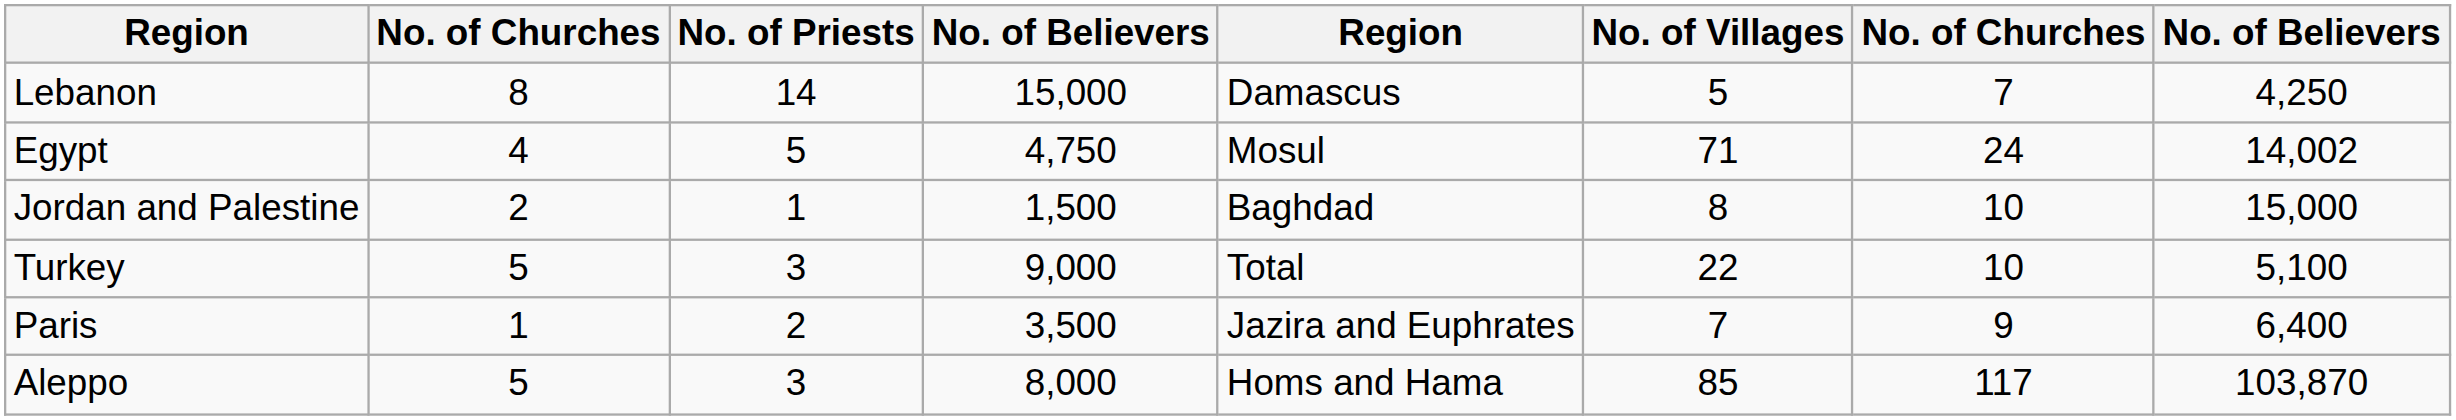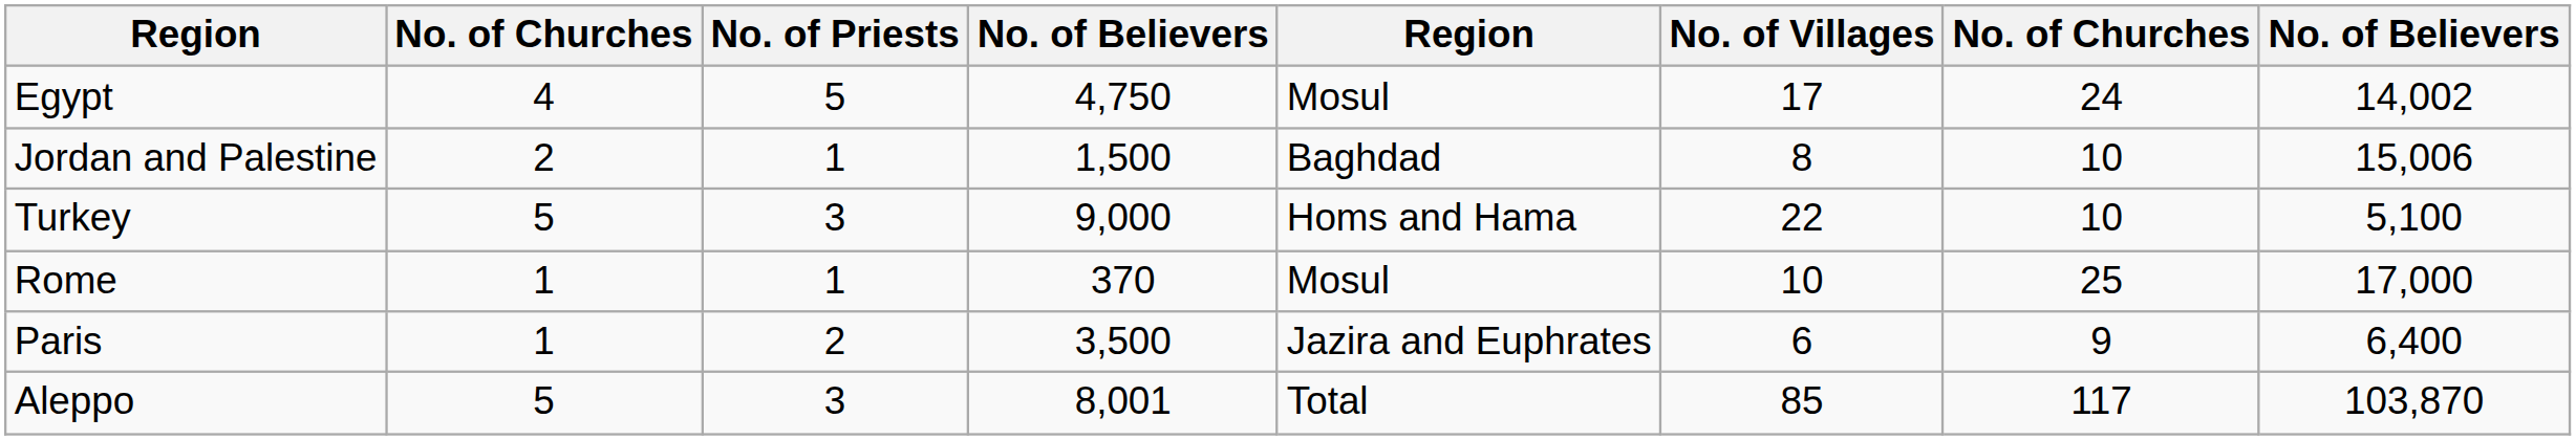- row: Lebanon | 8 | 14 | 15,000 | Damascus | 5 | 7 | 4,250
Egypt | No. of Villages: 71 -> 17
Jordan and Palestine | column 8: 15,000 -> 15,006
Turkey | column 5: Total -> Homs and Hama
+ row: Rome | 1 | 1 | 370 | Mosul | 10 | 25 | 17,000
Paris | No. of Villages: 7 -> 6
Aleppo | column 4: 8,000 -> 8,001
Aleppo | column 5: Homs and Hama -> Total
